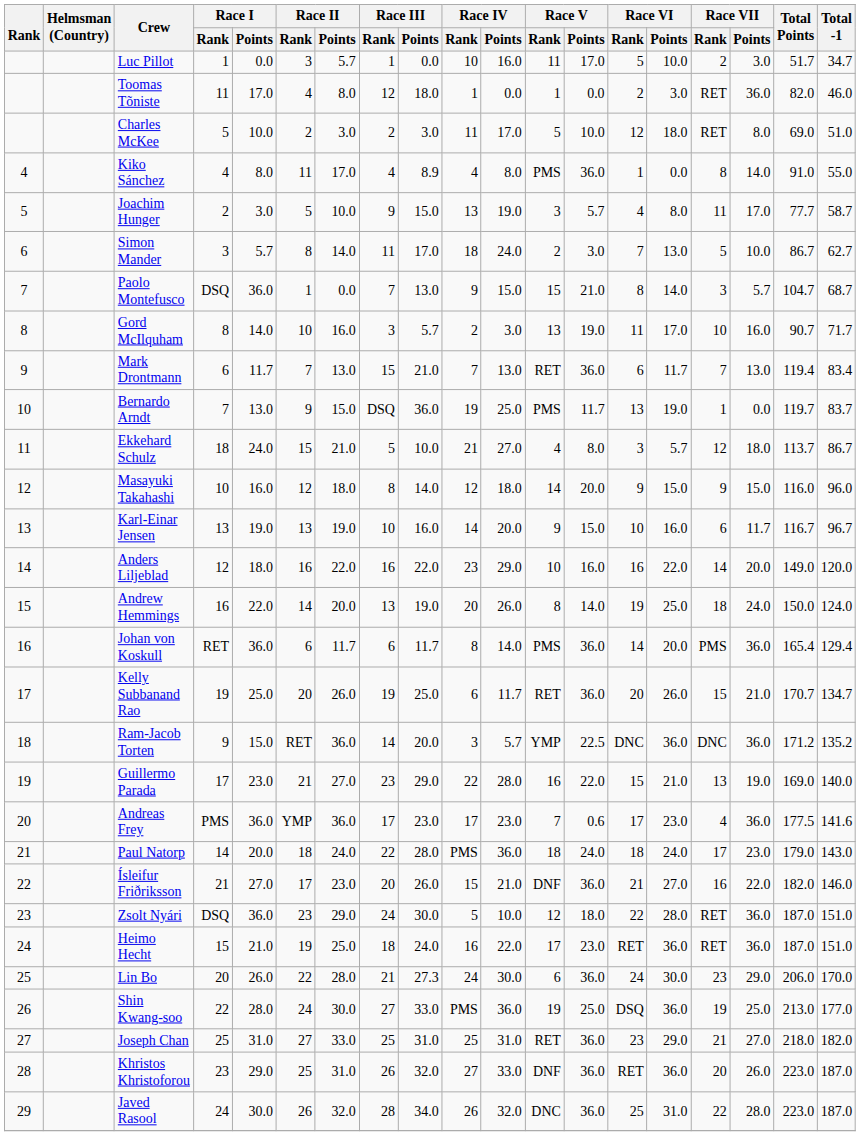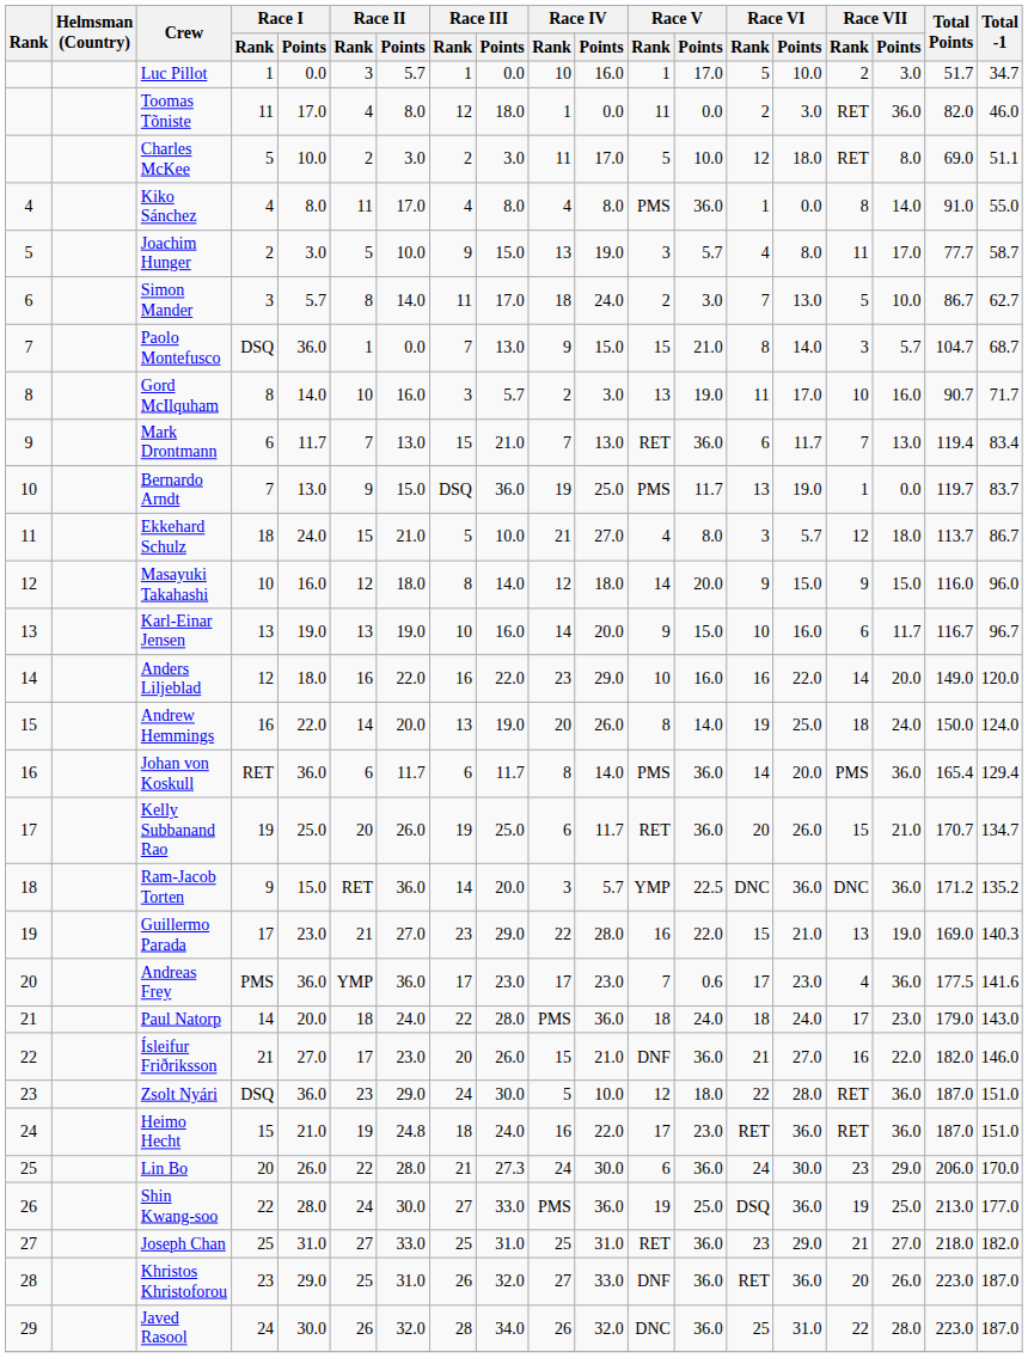Luc Pillot | Race V / Rank: 11 -> 1
Toomas Tõniste | Race V / Rank: 1 -> 11
Charles McKee | Total -1: 51.0 -> 51.1
Kiko Sánchez | Race III / Points: 8.9 -> 8.0
Guillermo Parada | Total -1: 140.0 -> 140.3
Heimo Hecht | Race II / Points: 25.0 -> 24.8
